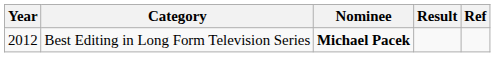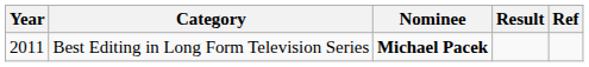Best Editing in Long Form Television Series | Year: 2012 -> 2011
